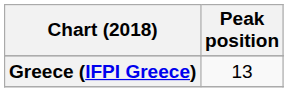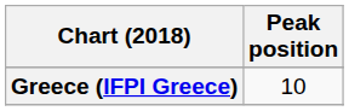Greece (IFPI Greece) | Peak position: 13 -> 10
